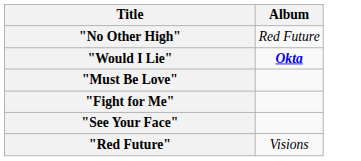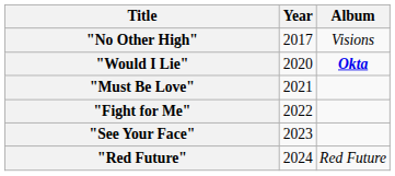+ column: Year | 2017 | 2020 | 2021 | 2022 | 2023 | 2024
"No Other High" | Album: Red Future -> Visions
"Red Future" | Album: Visions -> Red Future
